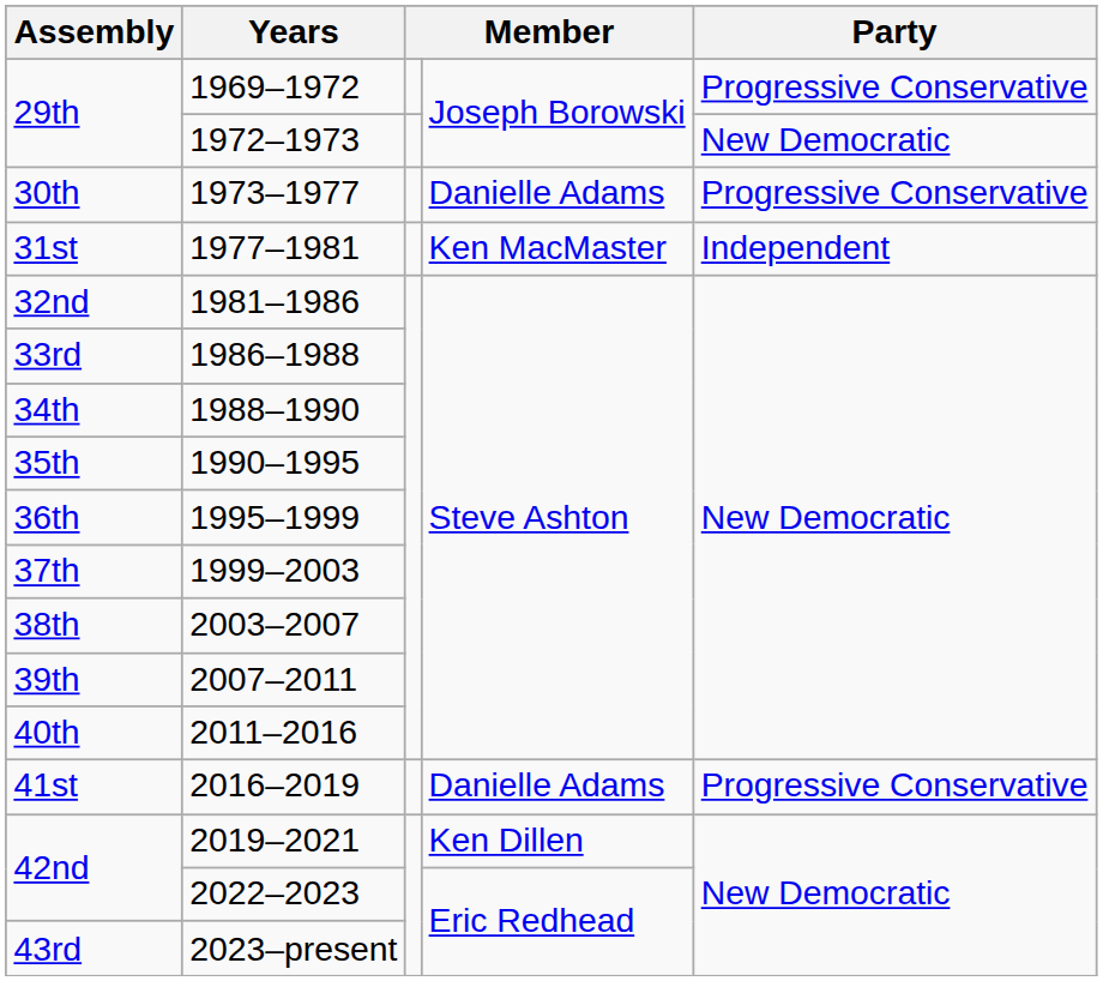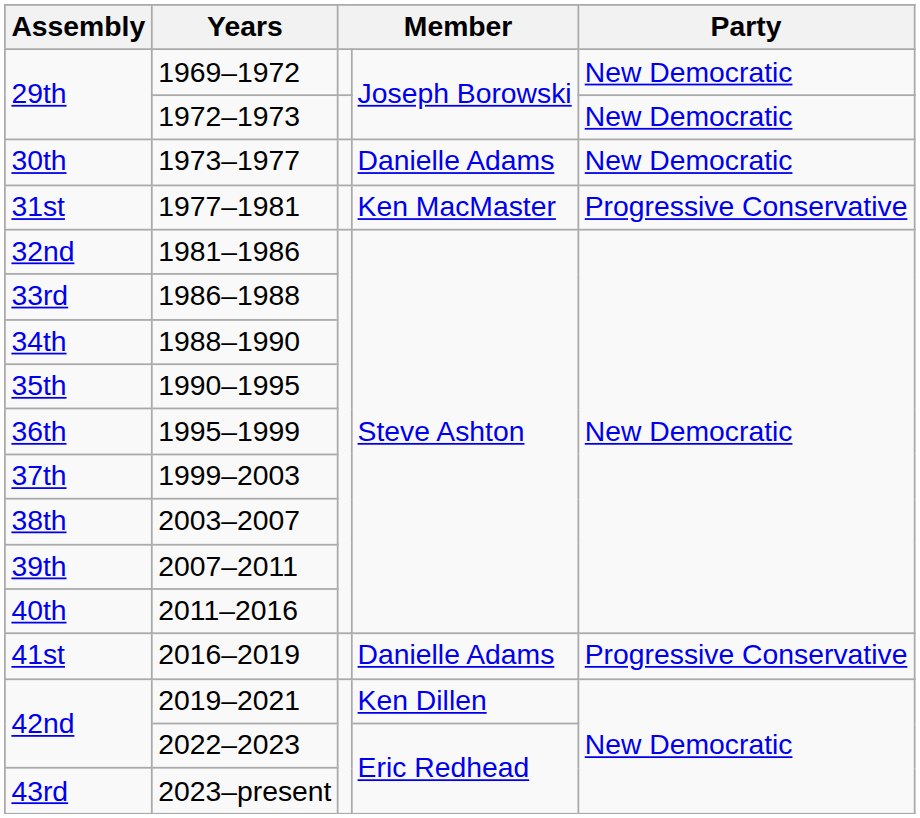1969–1972 | Party: Progressive Conservative -> New Democratic
1973–1977 | Party: Progressive Conservative -> New Democratic
1977–1981 | Party: Independent -> Progressive Conservative
